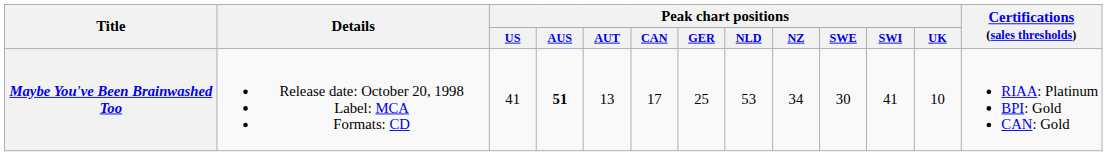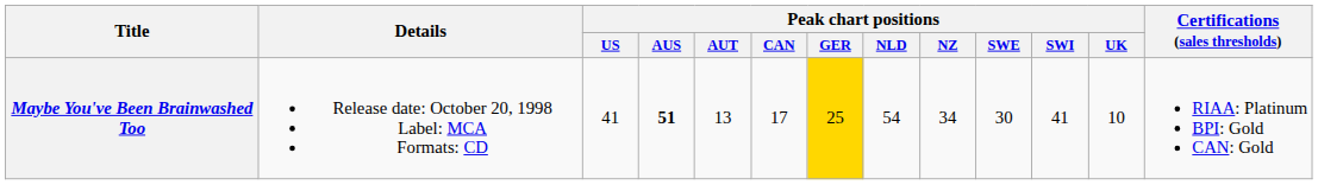Maybe You've Been Brainwashed Too | Peak chart positions / GER: no background -> gold background
Maybe You've Been Brainwashed Too | Peak chart positions / NLD: 53 -> 54
